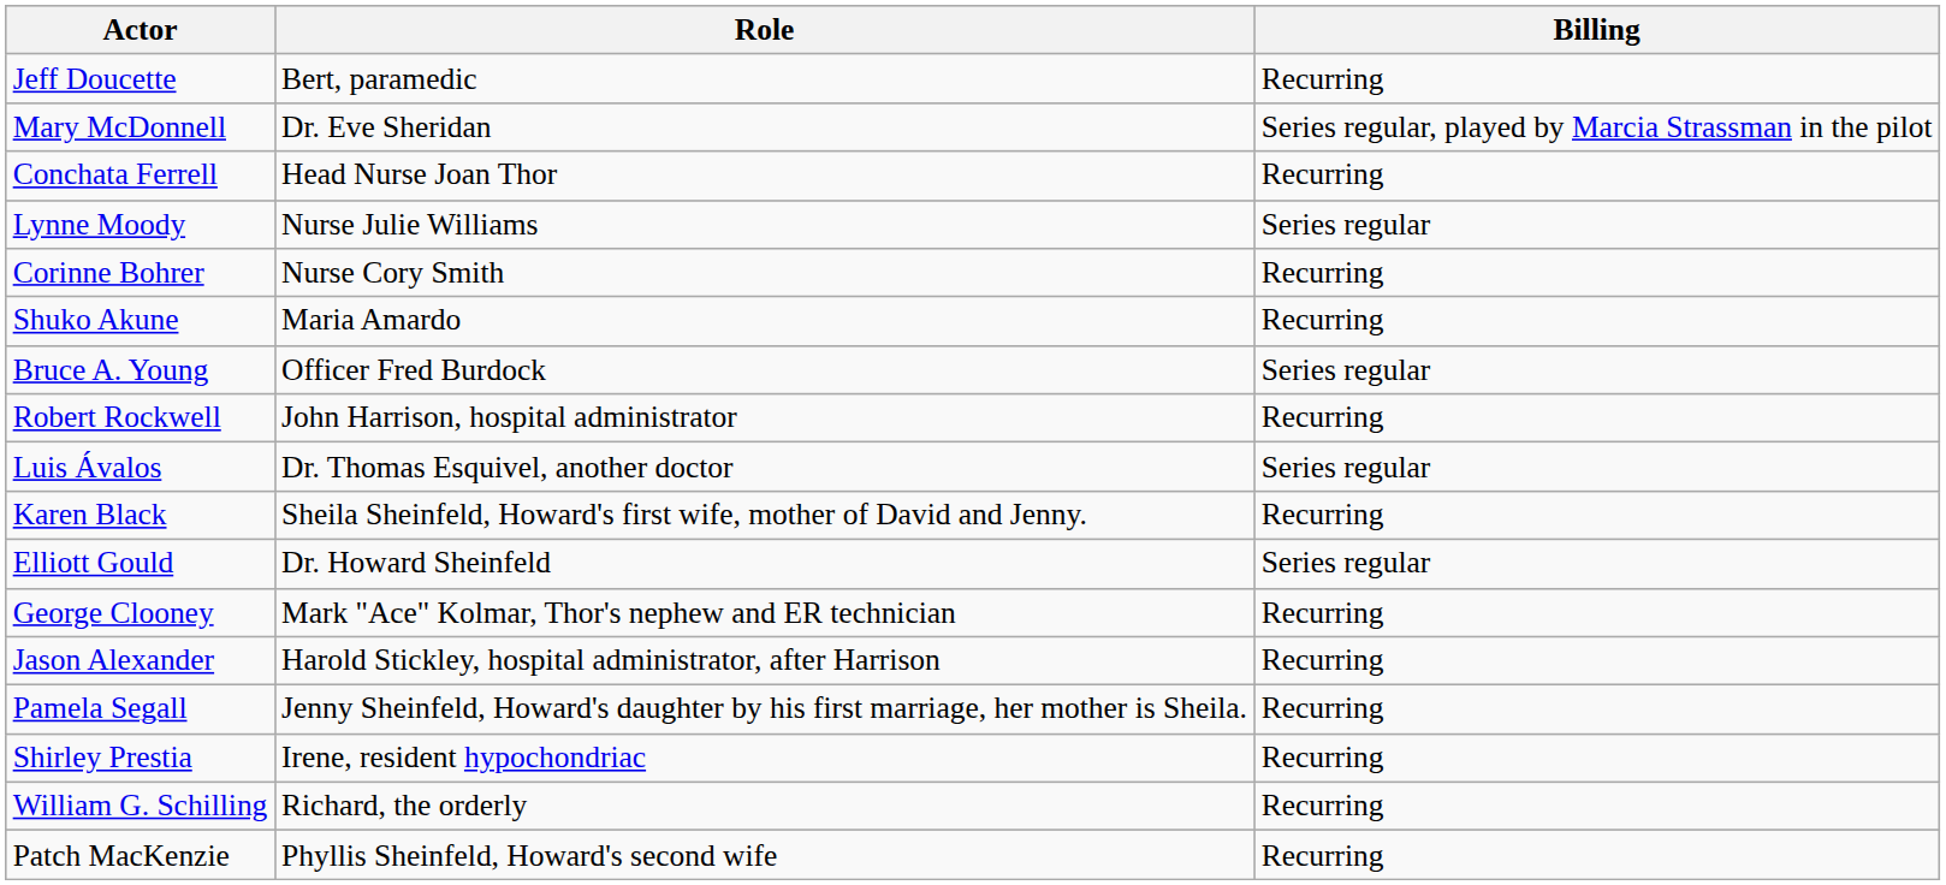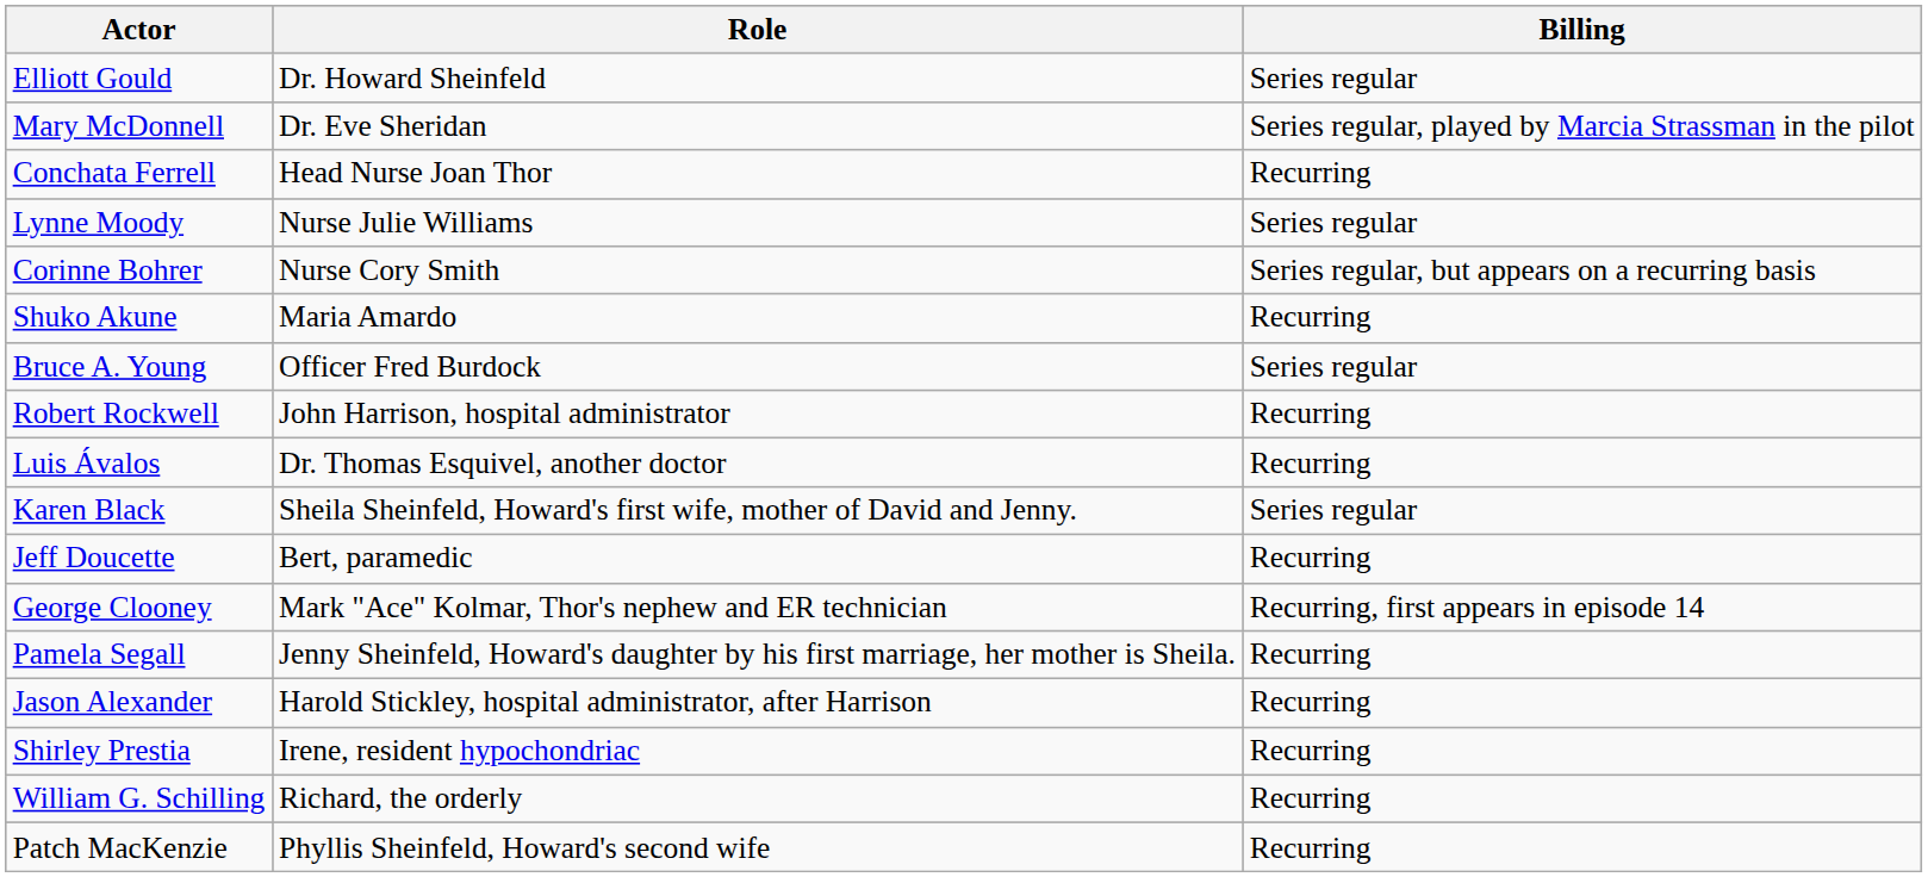rows swapped: Elliott Gould <-> Jeff Doucette
Corinne Bohrer | Billing: Recurring -> Series regular, but appears on a recurring basis
Luis Ávalos | Billing: Series regular -> Recurring
Karen Black | Billing: Recurring -> Series regular
George Clooney | Billing: Recurring -> Recurring, first appears in episode 14
rows swapped: Jason Alexander <-> Pamela Segall
